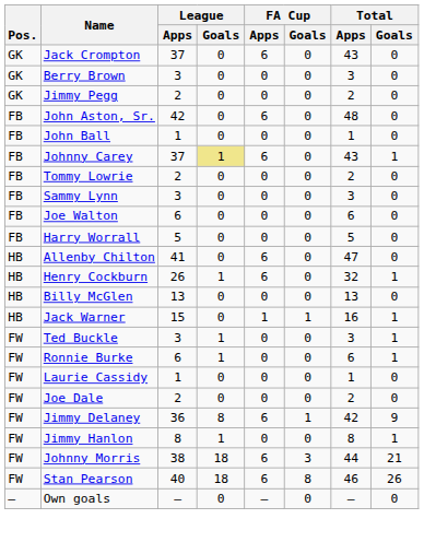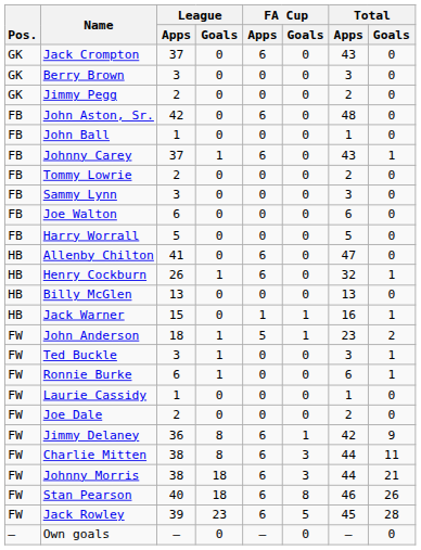Johnny Carey | League / Goals: khaki background -> no background
+ row: FW | John Anderson | 18 | 1 | 5 | 1 | 23 | 2
- row: FW | Jimmy Hanlon | 8 | 1 | 0 | 0 | 8 | 1
+ row: FW | Charlie Mitten | 38 | 8 | 6 | 3 | 44 | 11
+ row: FW | Jack Rowley | 39 | 23 | 6 | 5 | 45 | 28
